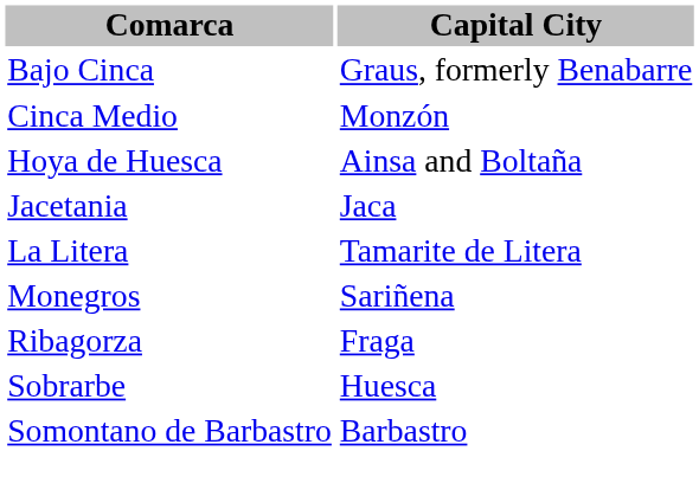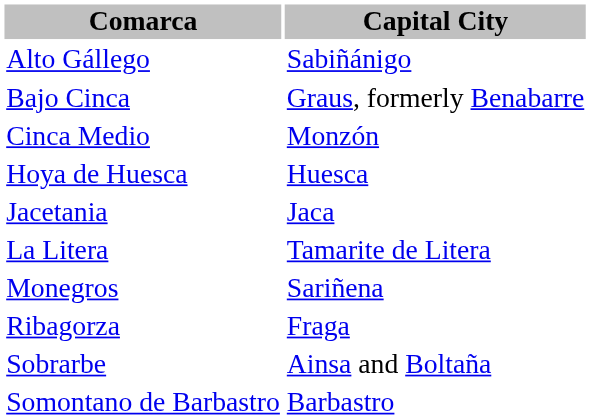+ row: Alto Gállego | Sabiñánigo
Hoya de Huesca | Capital City: Ainsa and Boltaña -> Huesca
Sobrarbe | Capital City: Huesca -> Ainsa and Boltaña
